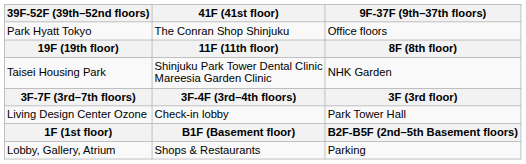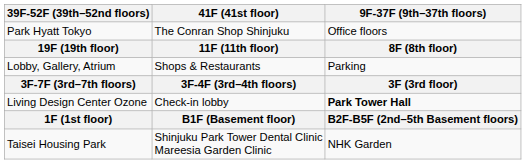rows swapped: Taisei Housing Park <-> Lobby, Gallery, Atrium
Living Design Center Ozone | 9F-37F (9th–37th floors): normal -> bold
